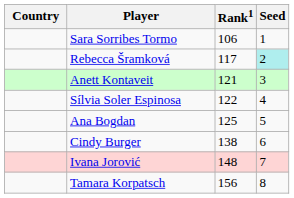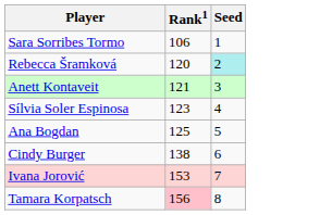- column: Country
Rebecca Šramková | Rank1: 117 -> 120
Sílvia Soler Espinosa | Rank1: 122 -> 123
Ivana Jorović | Rank1: 148 -> 153
Tamara Korpatsch | Rank1: no background -> pink background
